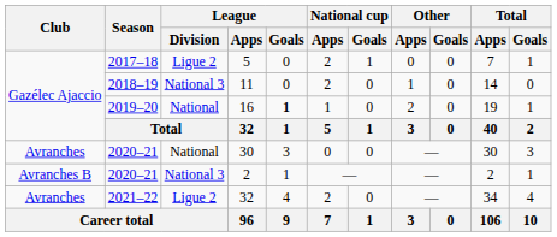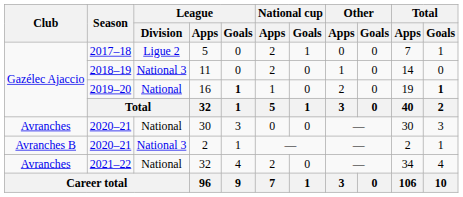16 | Total / Goals: normal -> bold
2021–22 / 32 | League / Division: Ligue 2 -> National
